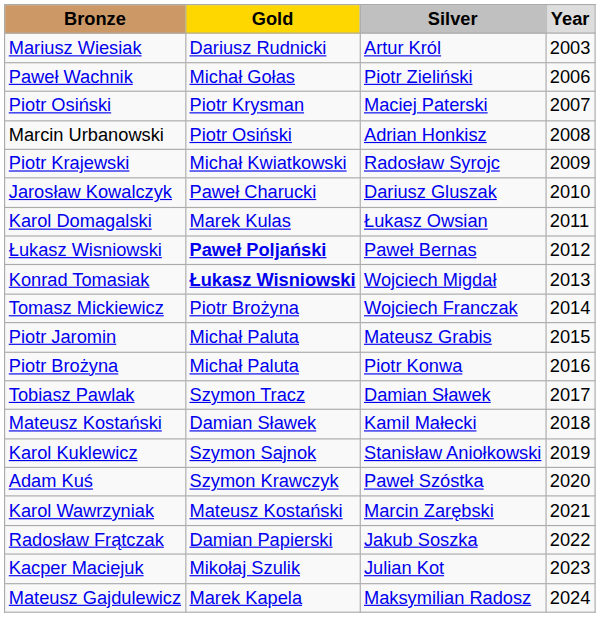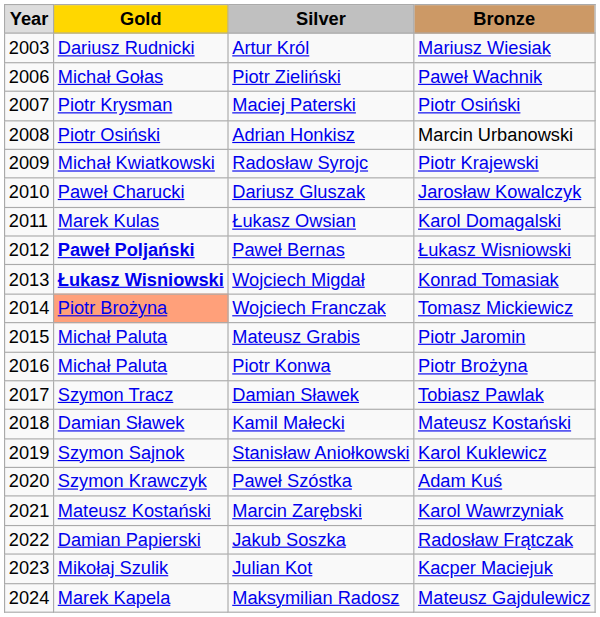columns swapped: Year <-> Bronze
Wojciech Franczak | Gold: no background -> lightsalmon background
